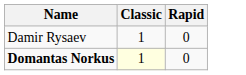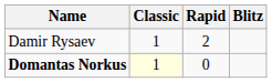+ column: Blitz
Damir Rysaev | Rapid: 0 -> 2
